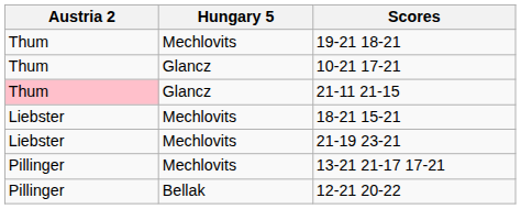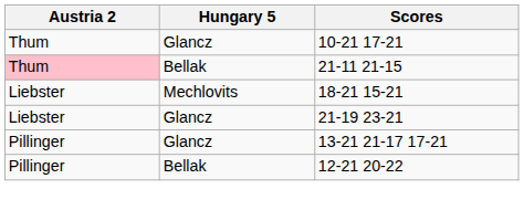- row: Thum | Mechlovits | 19-21 18-21
21-11 21-15 | Hungary 5: Glancz -> Bellak
21-19 23-21 | Hungary 5: Mechlovits -> Glancz
13-21 21-17 17-21 | Hungary 5: Mechlovits -> Glancz
